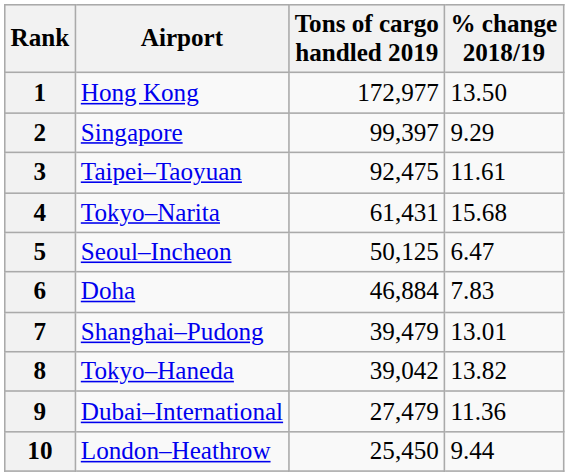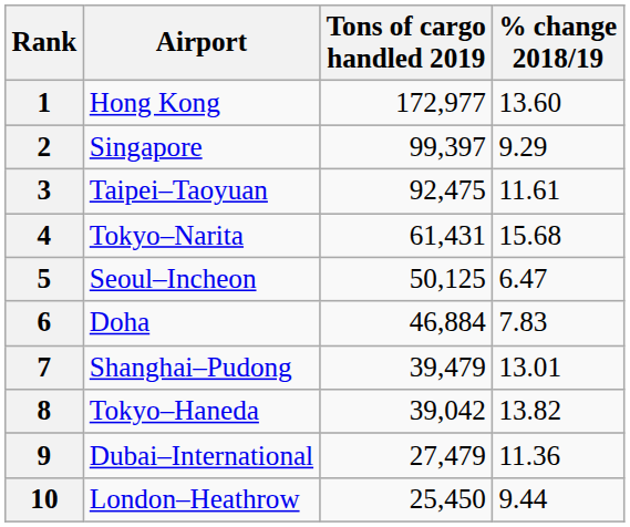1 | % change 2018/19: 13.50 -> 13.60
